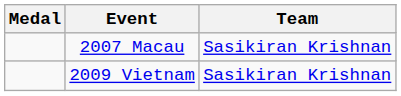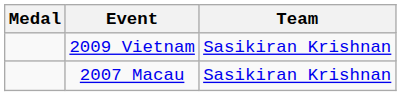rows swapped: 2007 Macau <-> 2009 Vietnam
